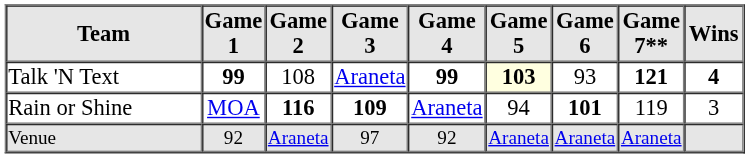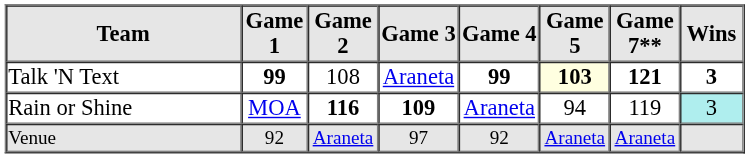- column: Game 6 | 93 | 101 | Araneta
Talk 'N Text | Wins: 4 -> 3
Rain or Shine | Wins: no background -> paleturquoise background
